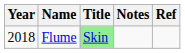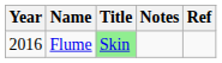Flume | Year: 2018 -> 2016
